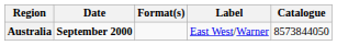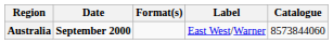Australia | Catalogue: 8573844050 -> 8573844060
